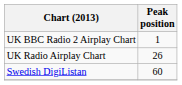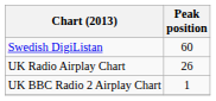rows swapped: Swedish DigiListan <-> UK BBC Radio 2 Airplay Chart
